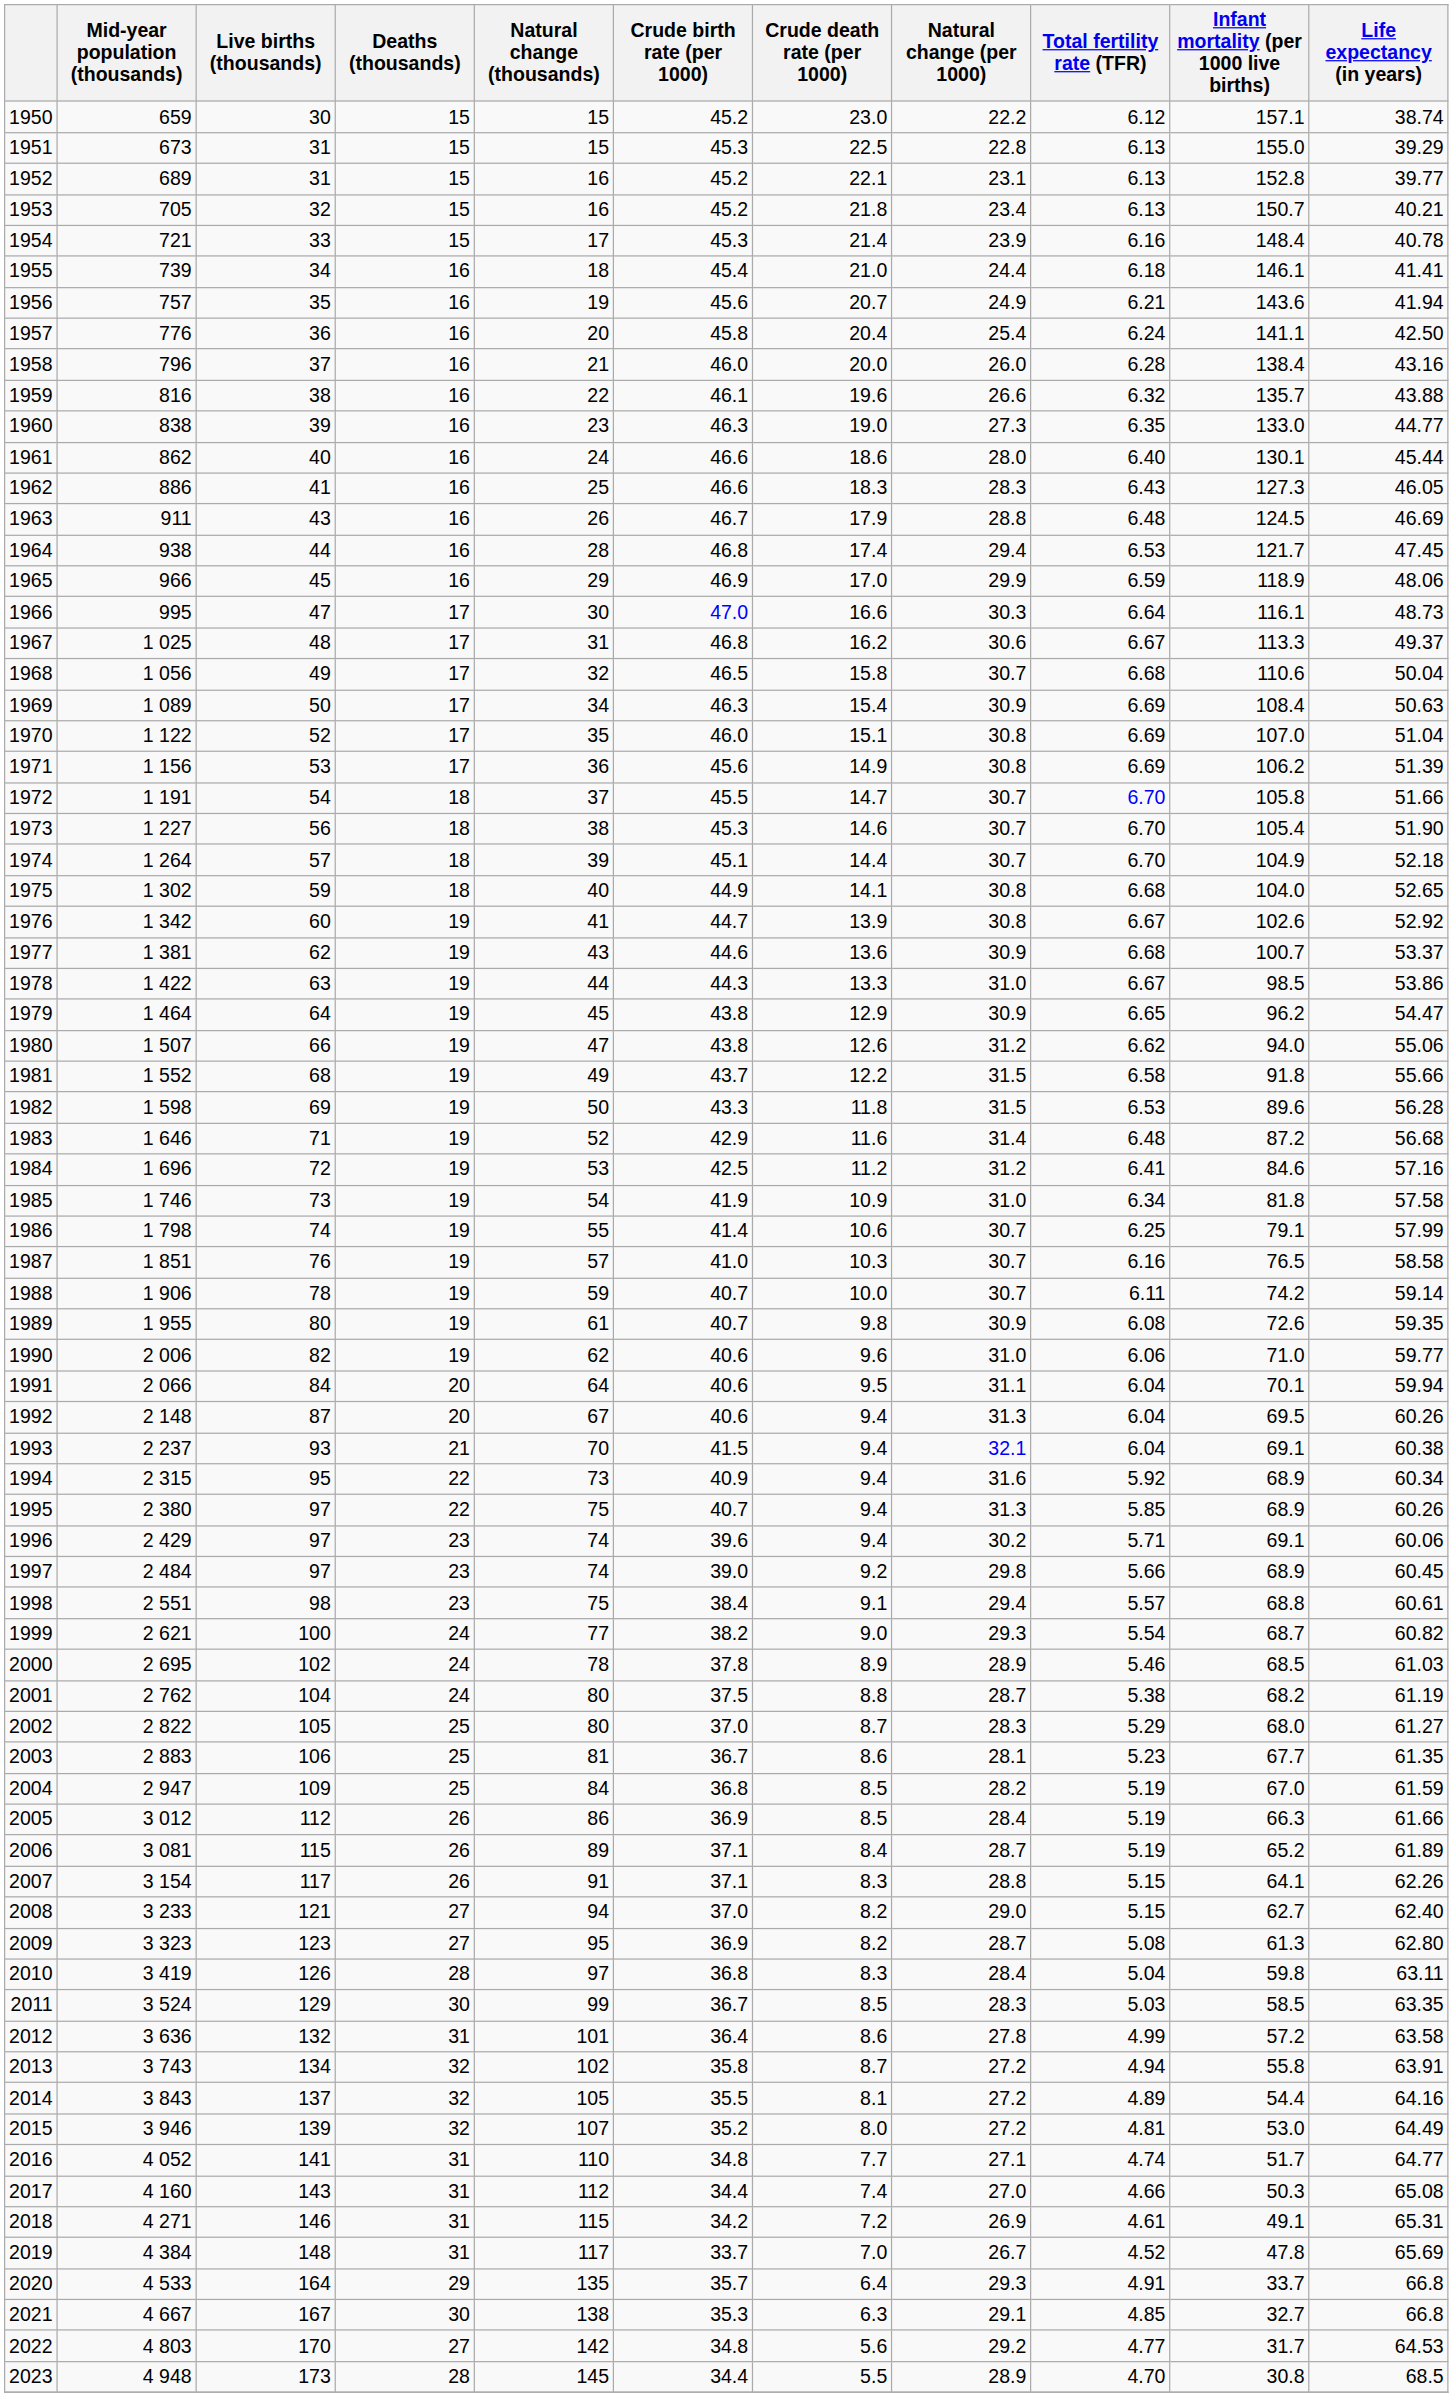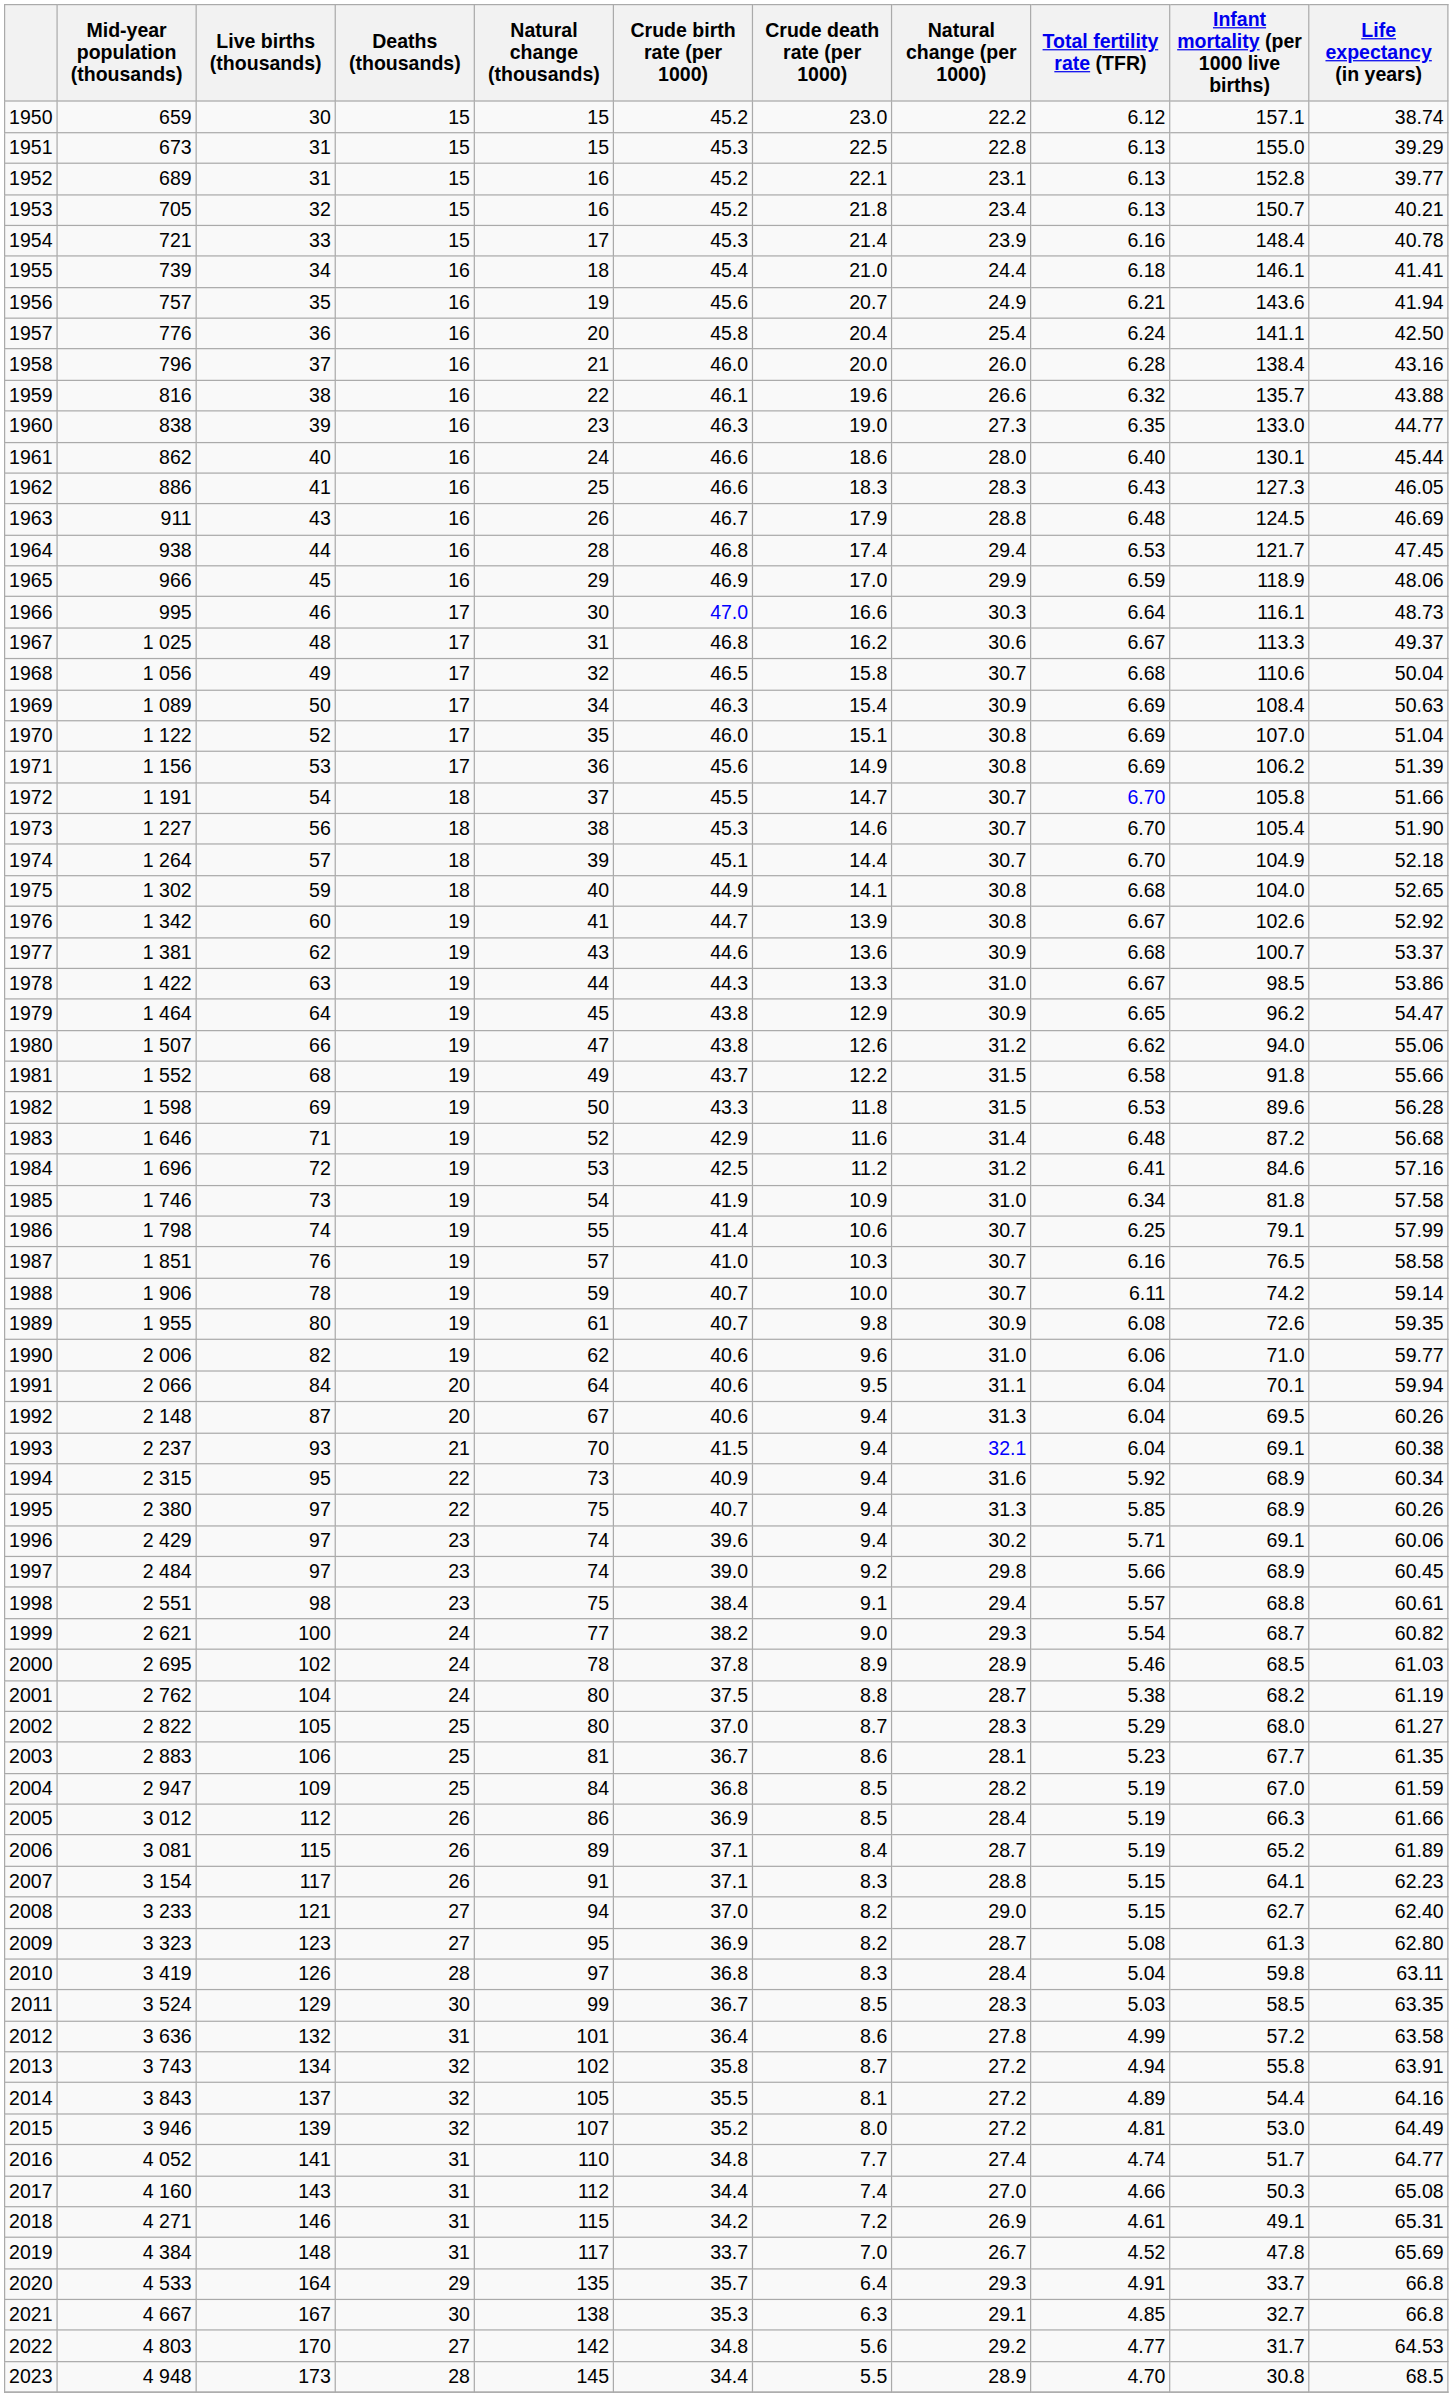1966 | Live births (thousands): 47 -> 46
2007 | Life expectancy (in years): 62.26 -> 62.23
2016 | Natural change (per 1000): 27.1 -> 27.4
